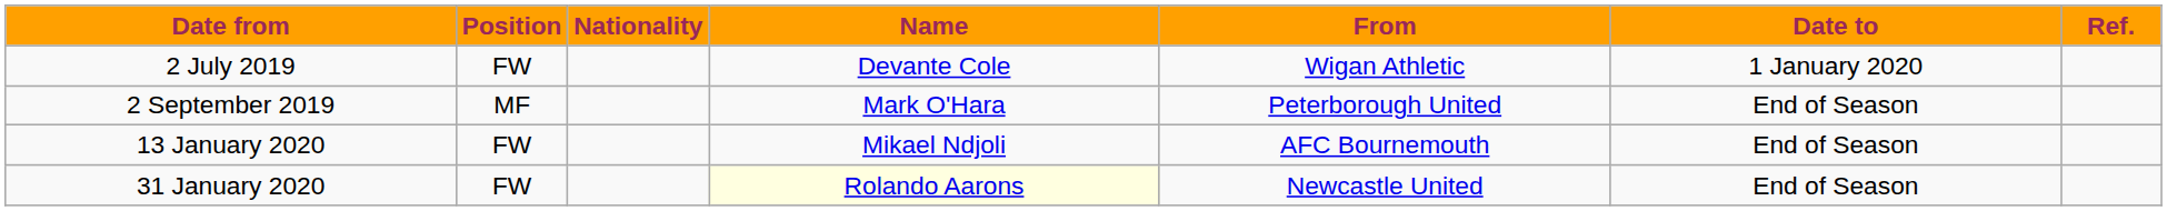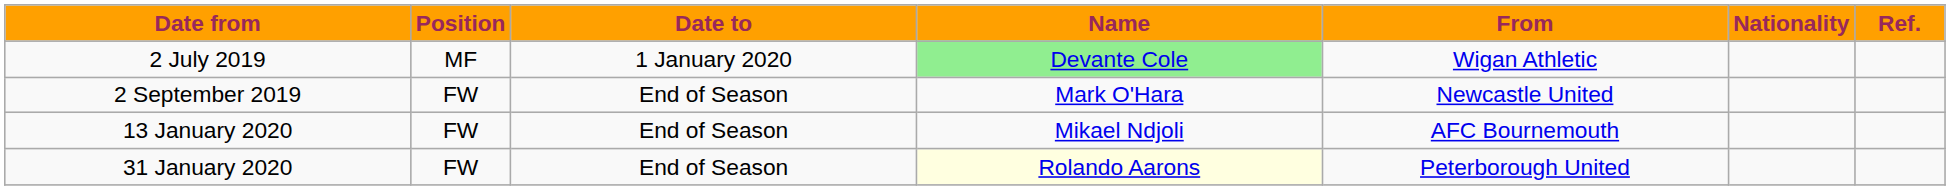columns swapped: Nationality <-> Date to
2 July 2019 | Position: FW -> MF
2 July 2019 | Name: no background -> lightgreen background
2 September 2019 | Position: MF -> FW
2 September 2019 | From: Peterborough United -> Newcastle United
31 January 2020 | From: Newcastle United -> Peterborough United
